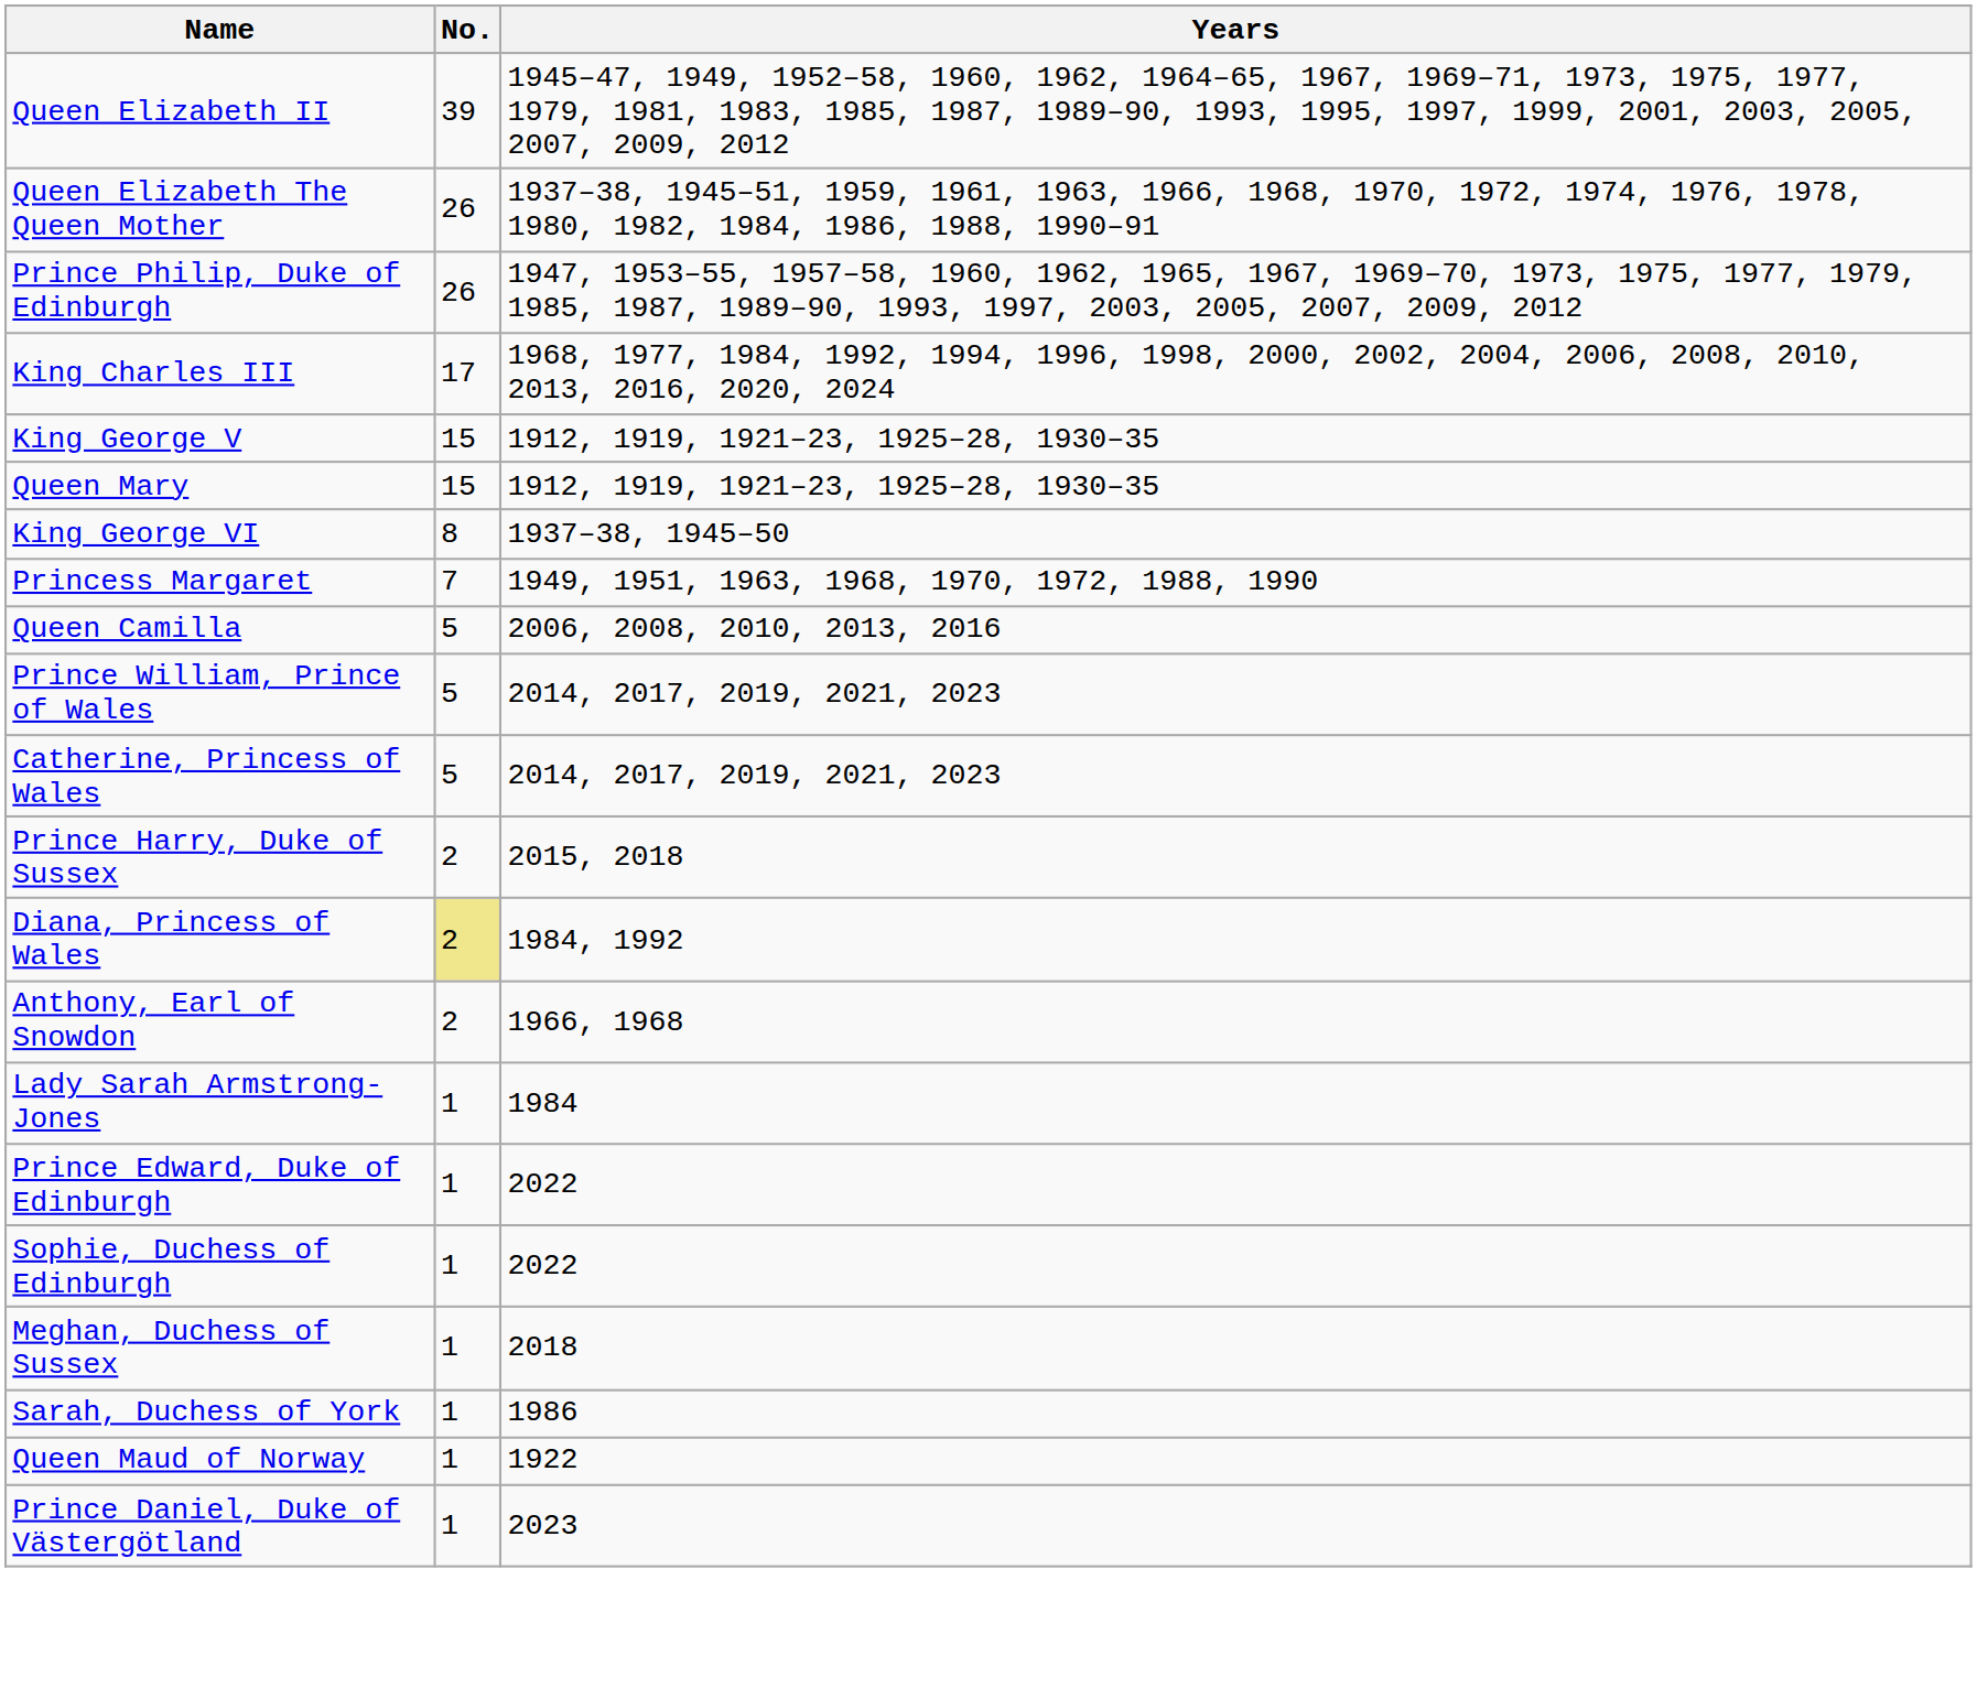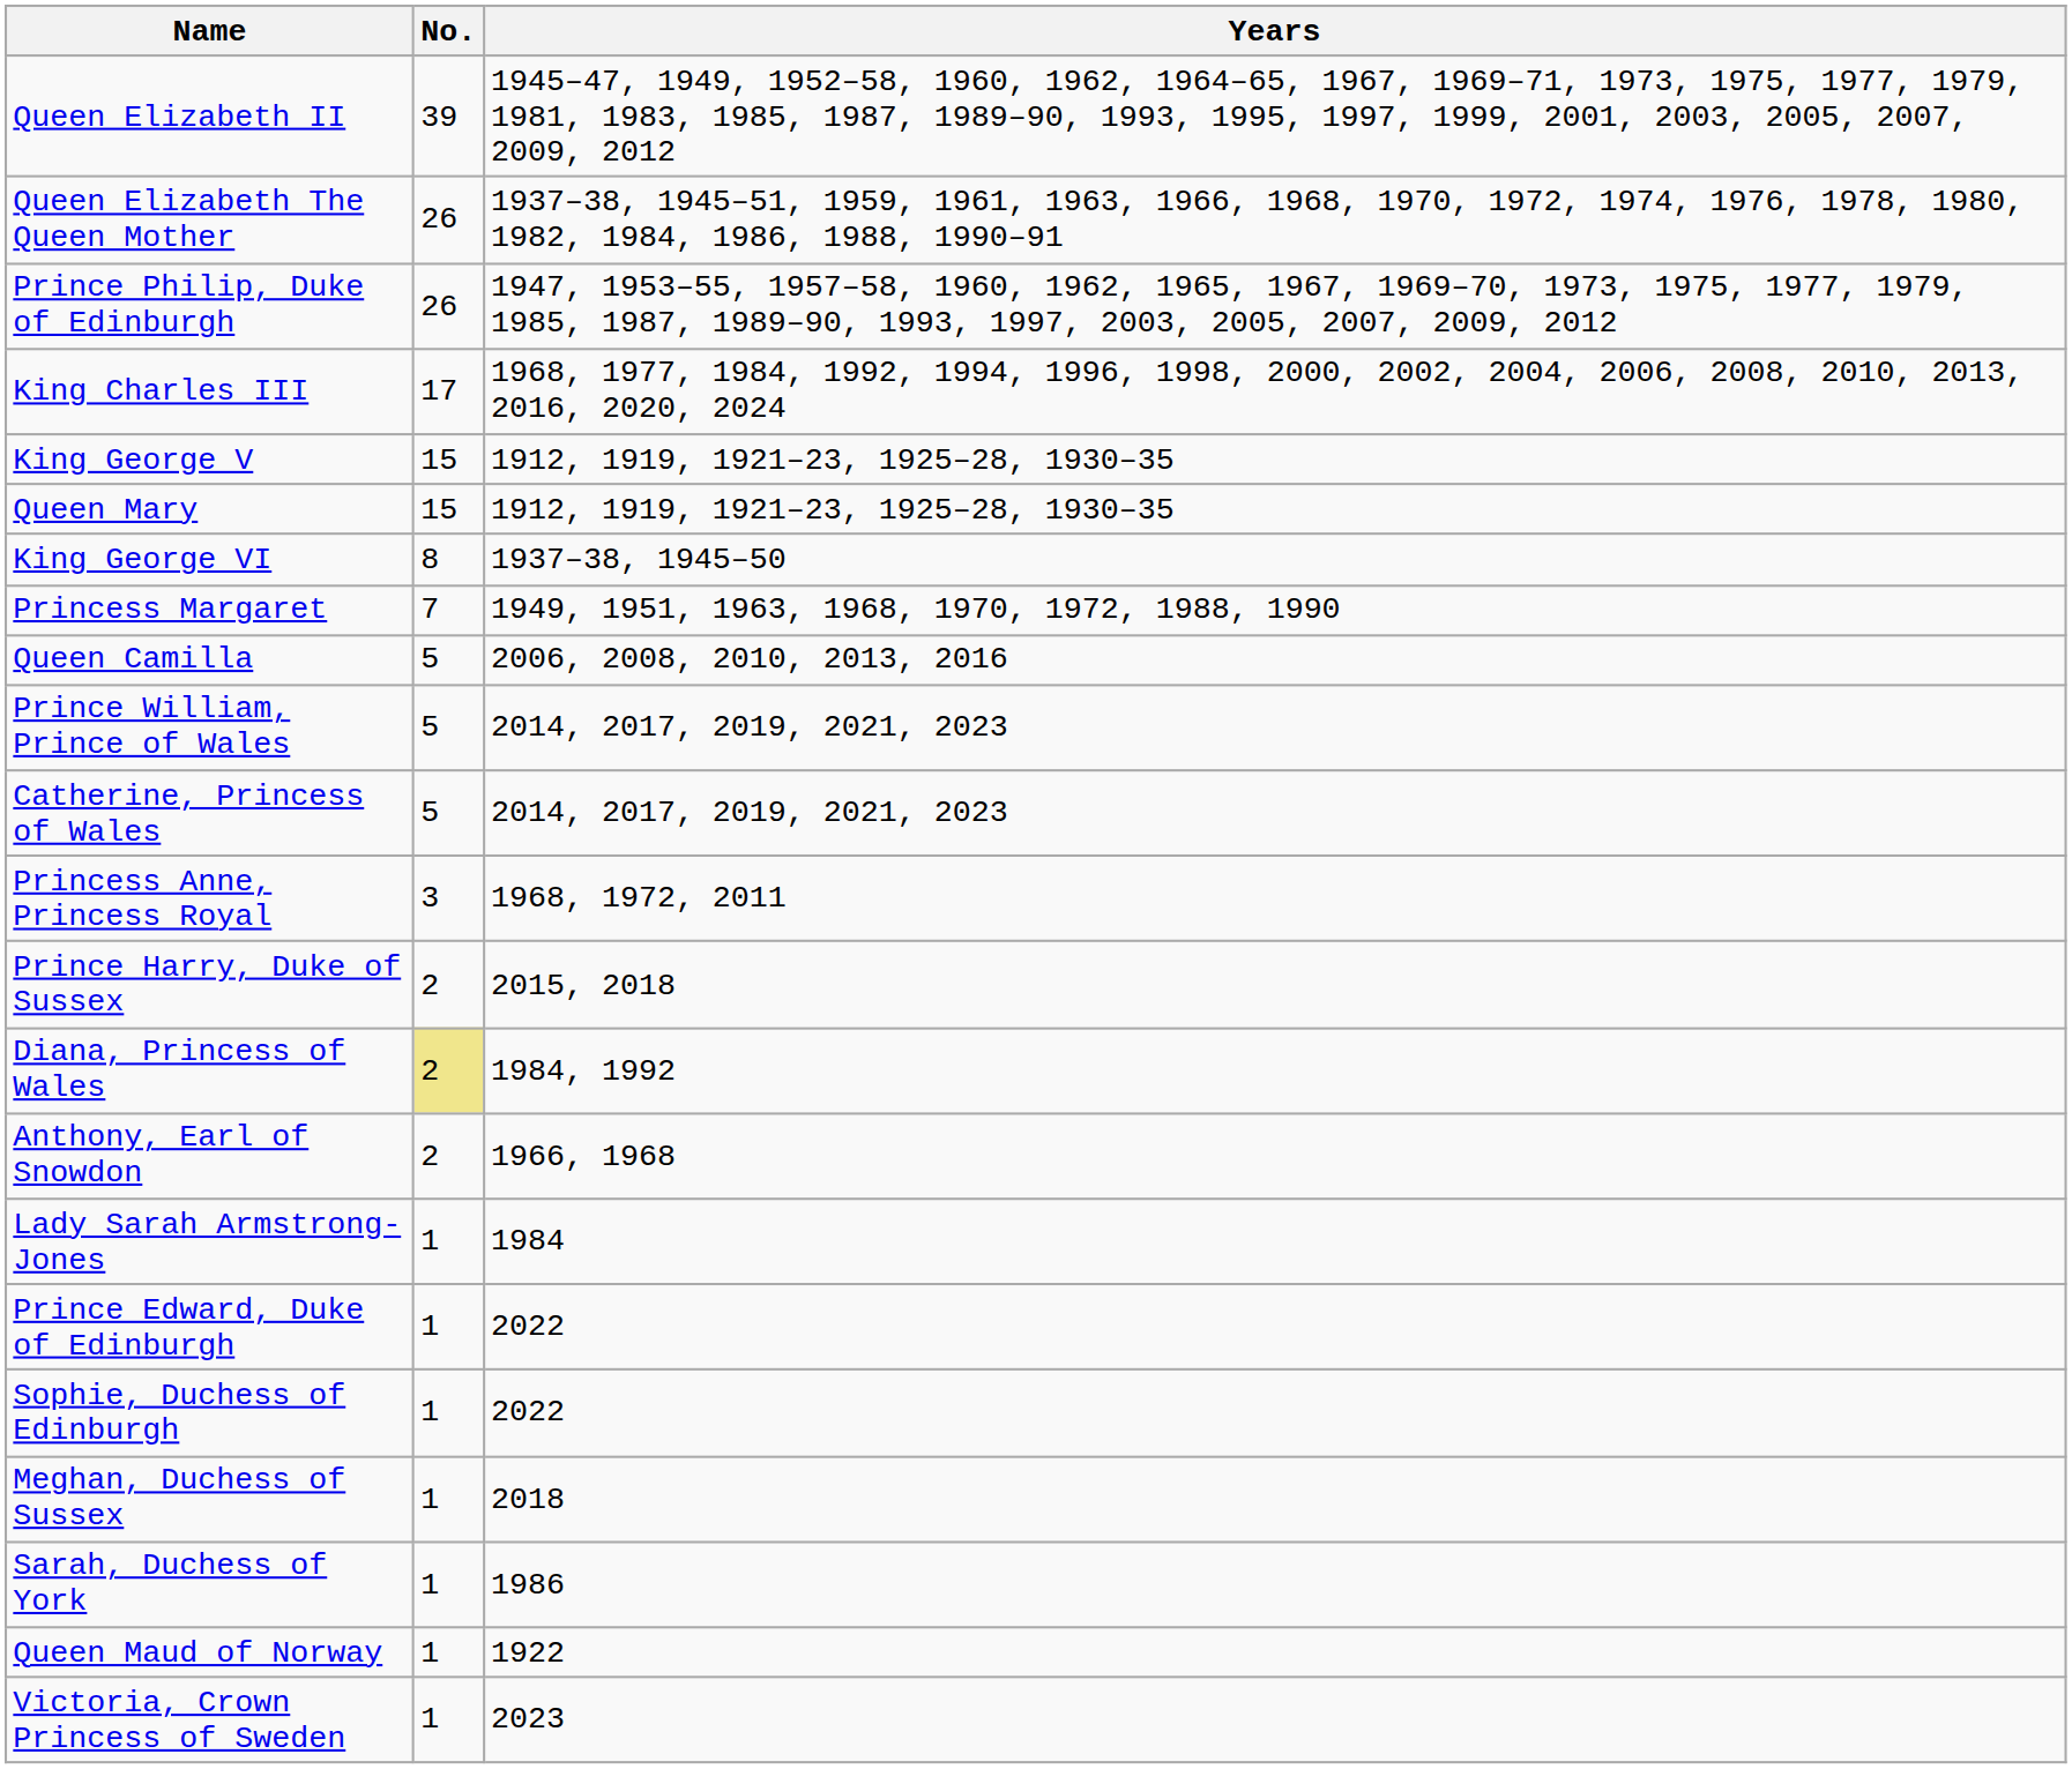+ row: Princess Anne, Princess Royal | 3 | 1968, 1972, 2011
+ row: Victoria, Crown Princess of Sweden | 1 | 2023
- row: Prince Daniel, Duke of Västergötland | 1 | 2023
